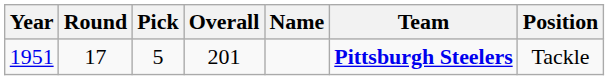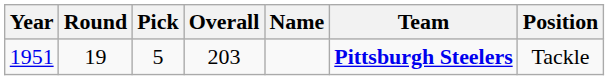1951 | Round: 17 -> 19
1951 | Overall: 201 -> 203
